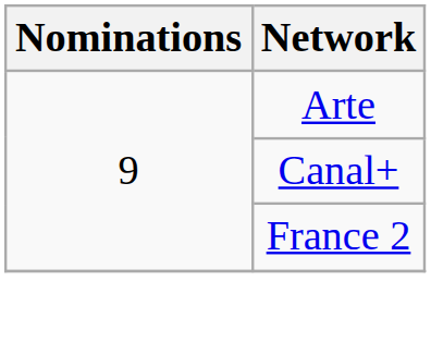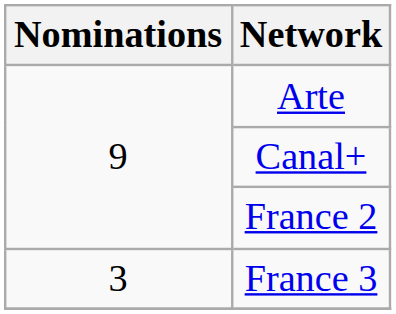+ row: 3 | France 3
